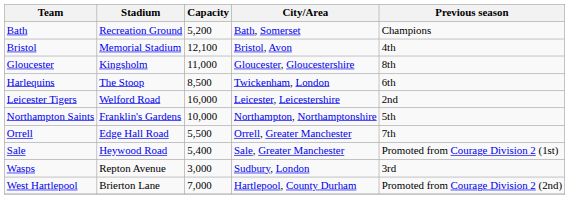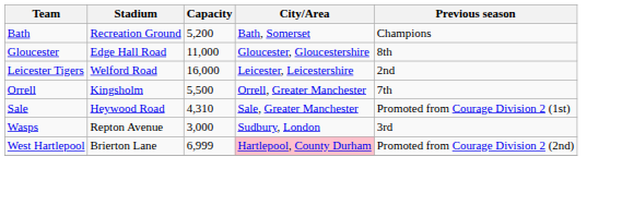- row: Bristol | Memorial Stadium | 12,100 | Bristol, Avon | 4th
Gloucester | Stadium: Kingsholm -> Edge Hall Road
- row: Harlequins | The Stoop | 8,500 | Twickenham, London | 6th
- row: Northampton Saints | Franklin's Gardens | 10,000 | Northampton, Northamptonshire | 5th
Orrell | Stadium: Edge Hall Road -> Kingsholm
Sale | Capacity: 5,400 -> 4,310
West Hartlepool | Capacity: 7,000 -> 6,999
West Hartlepool | City/Area: no background -> pink background
